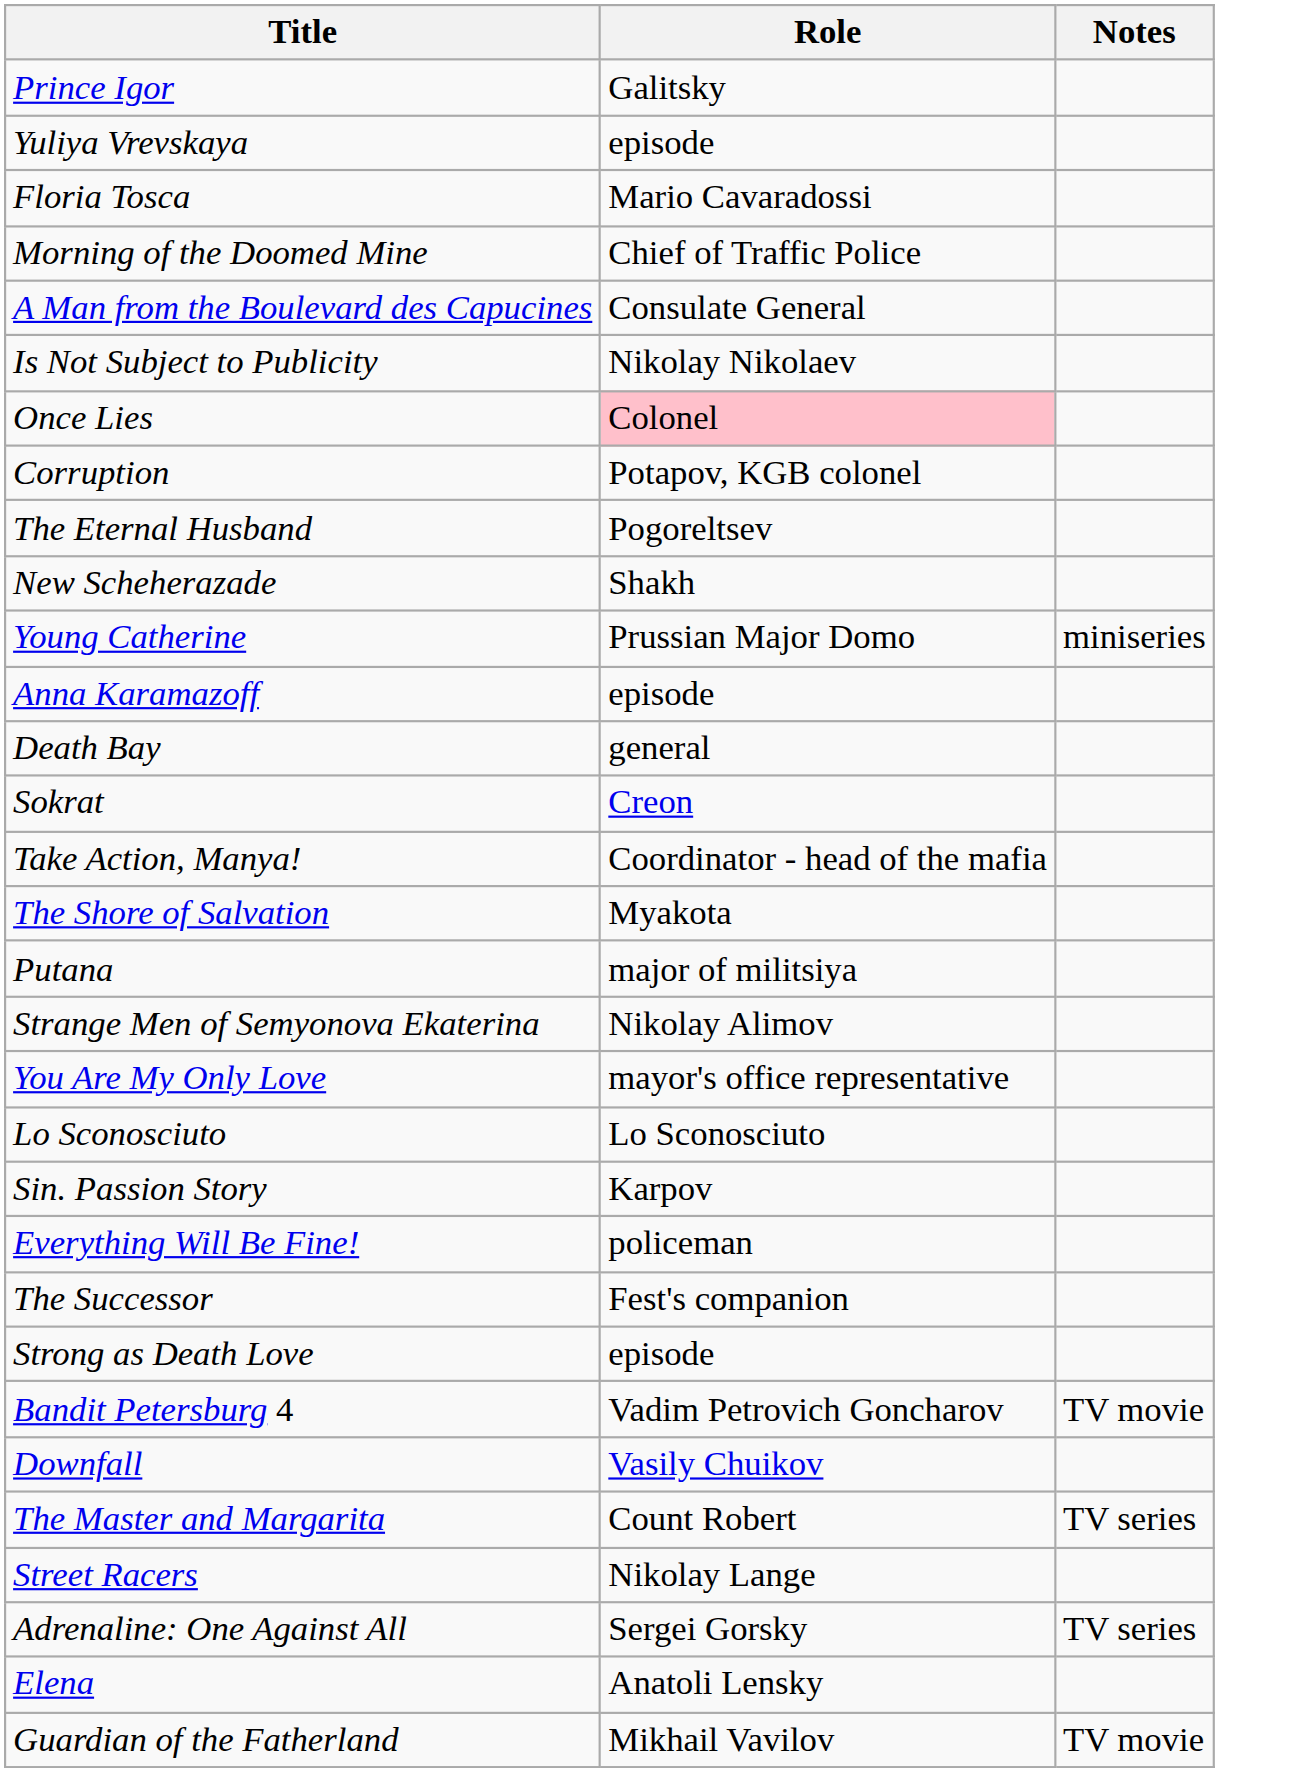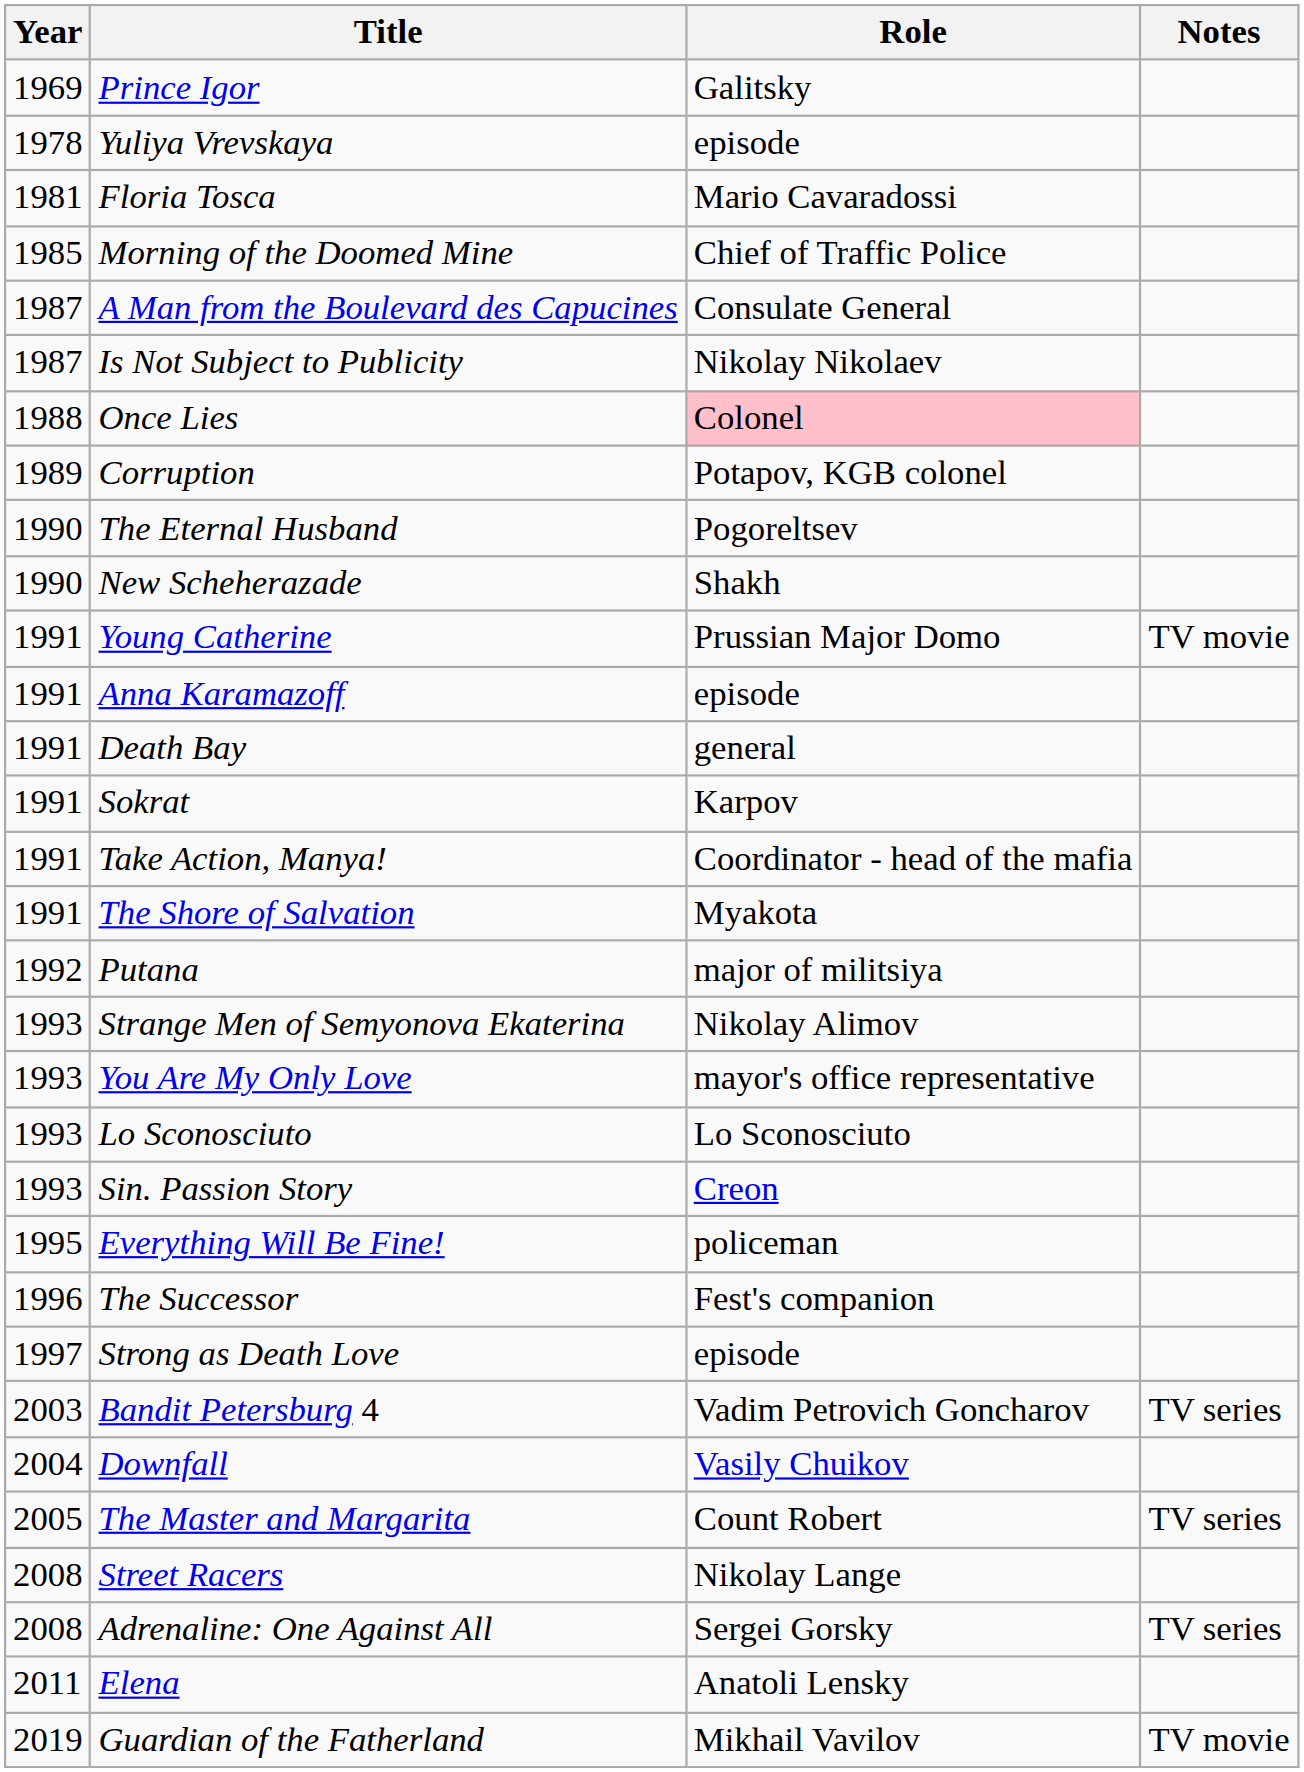+ column: Year | 1969 | 1978 | 1981 | 1985 | 1987 | 1987 | 1988 | 1989 | 1990 | 1990 | 1991 | 1991 | 1991 | 1991 | 1991 | 1991 | 1992 | 1993 | 1993 | 1993 | 1993 | 1995 | 1996 | 1997 | 2003 | 2004 | 2005 | 2008 | 2008 | 2011 | 2019
Young Catherine | Notes: miniseries -> TV movie
Sokrat | Role: Creon -> Karpov
Sin. Passion Story | Role: Karpov -> Creon
Bandit Petersburg 4 | Notes: TV movie -> TV series
